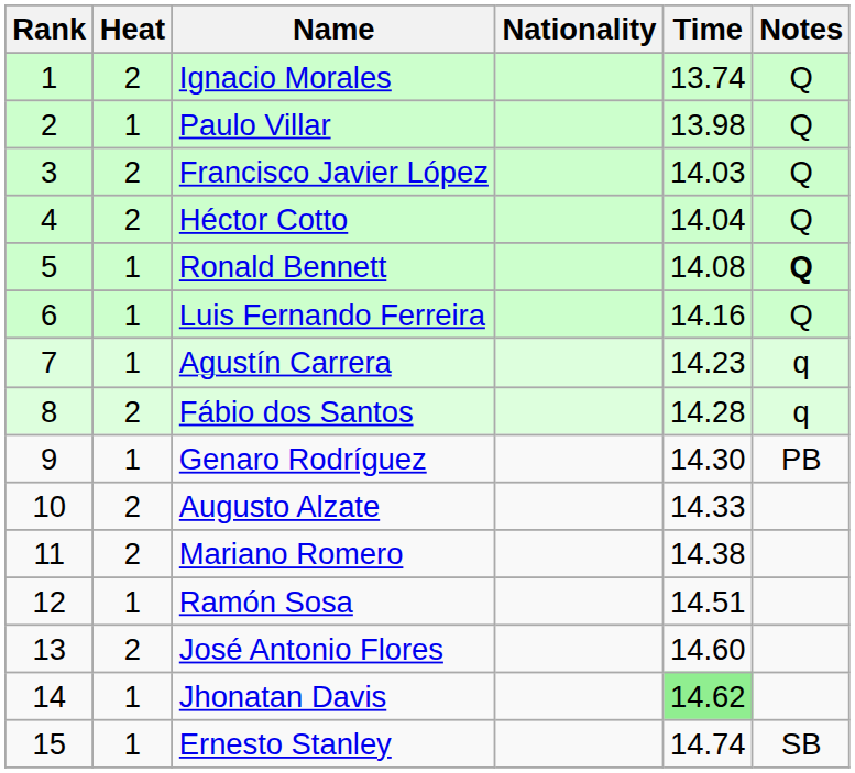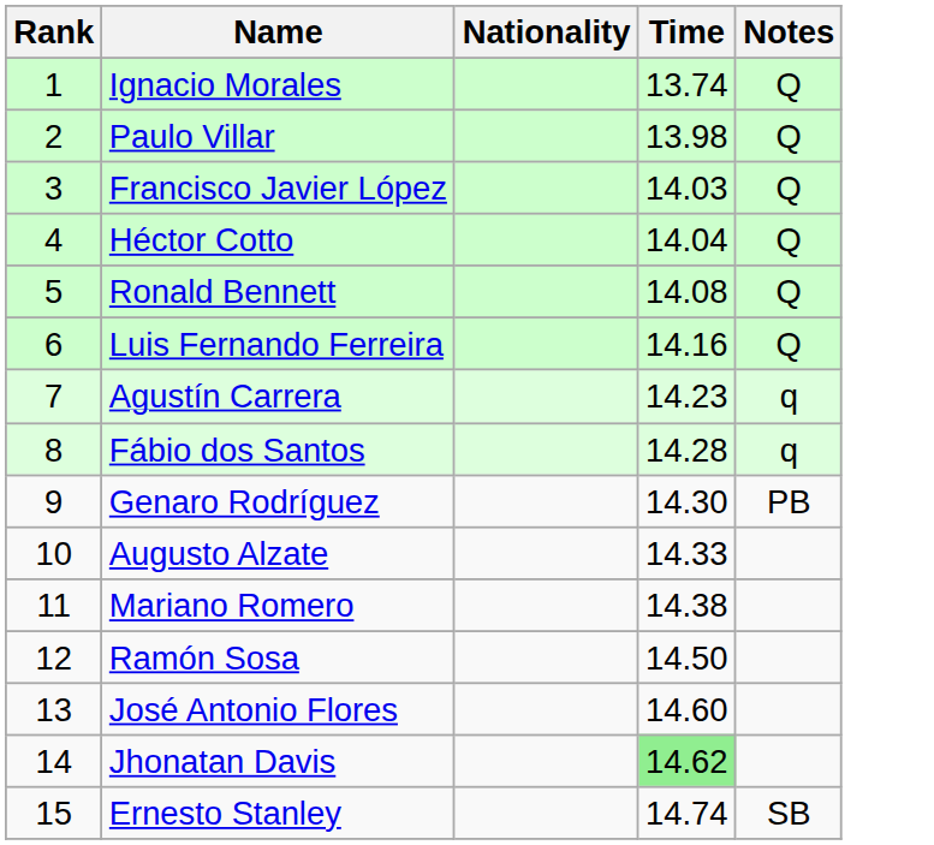- column: Heat | 2 | 1 | 2 | 2 | 1 | 1 | 1 | 2 | 1 | 2 | 2 | 1 | 2 | 1 | 1
Ronald Bennett | Notes: bold -> normal
Ramón Sosa | Time: 14.51 -> 14.50
